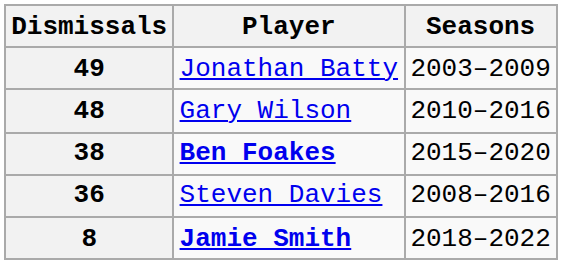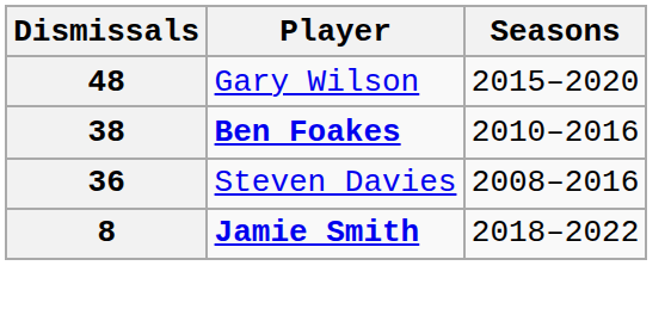- row: 49 | Jonathan Batty | 2003–2009
48 | Seasons: 2010–2016 -> 2015–2020
38 | Seasons: 2015–2020 -> 2010–2016
